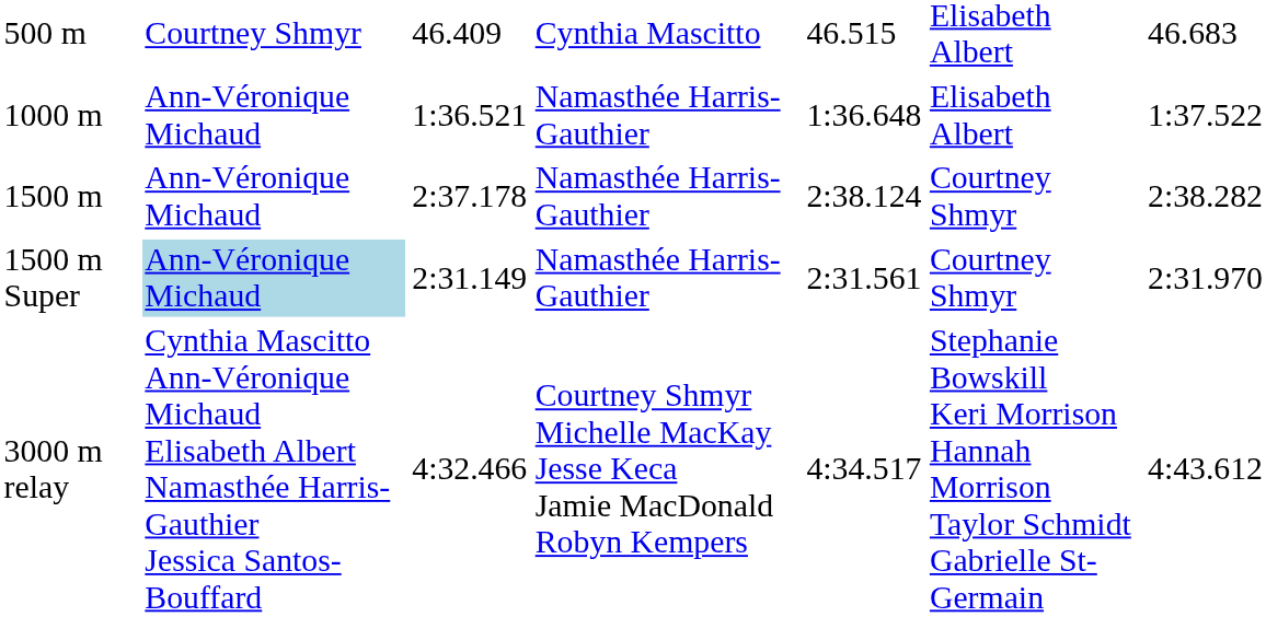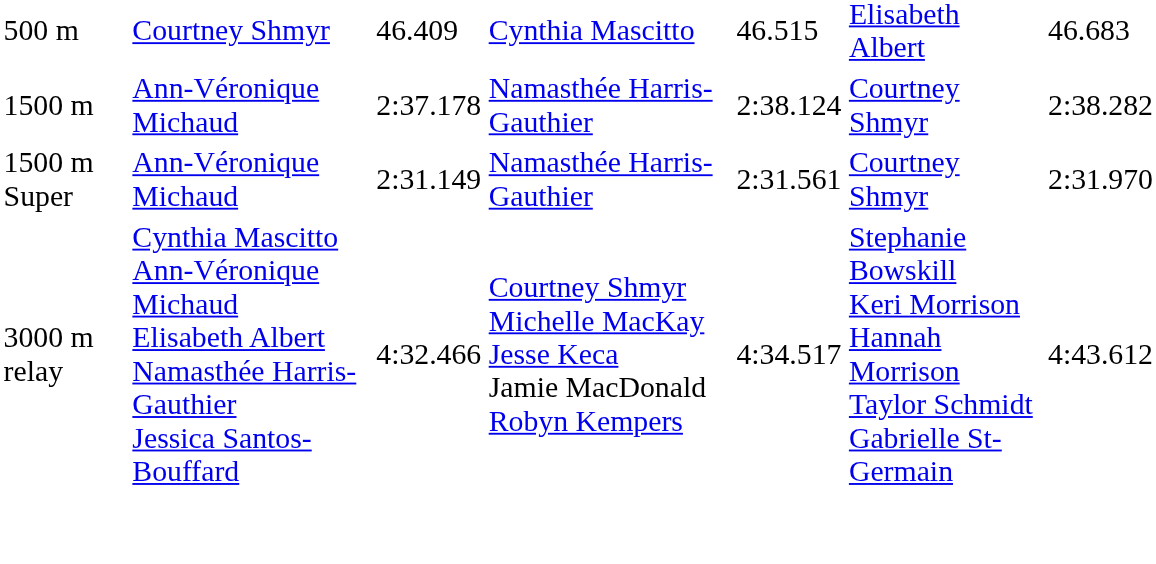- row: 1000 m | Ann-Véronique Michaud | 1:36.521 | Namasthée Harris-Gauthier | 1:36.648 | Elisabeth Albert | 1:37.522
1500 m Super | column 2: lightblue background -> no background
